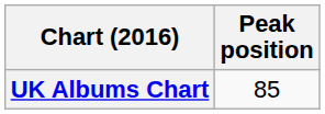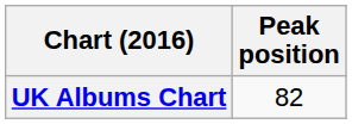UK Albums Chart | Peak position: 85 -> 82
